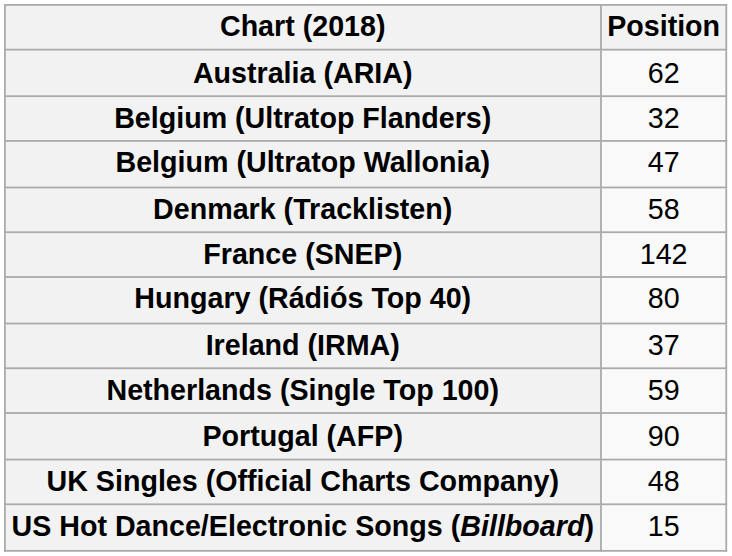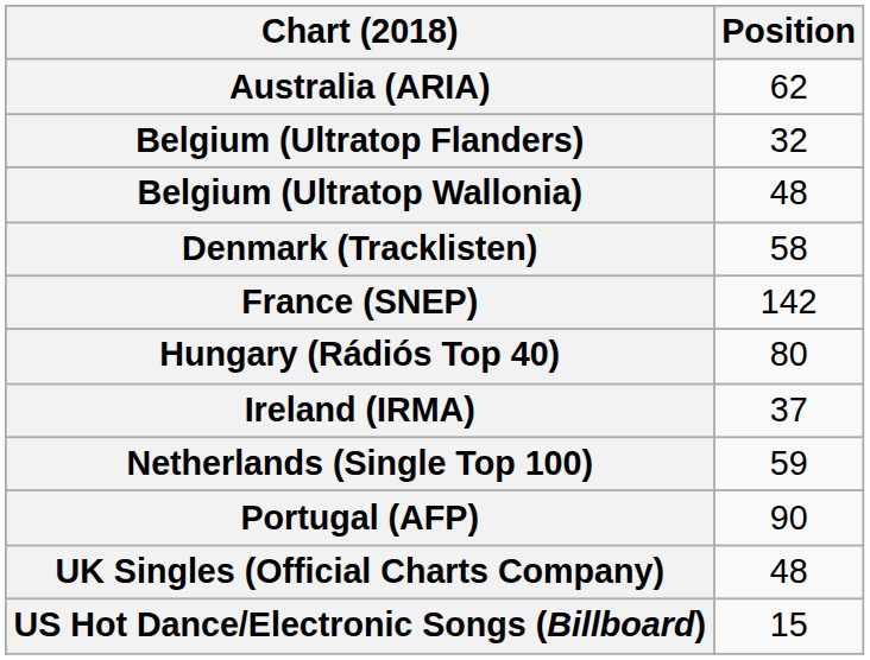Belgium (Ultratop Wallonia) | Position: 47 -> 48
